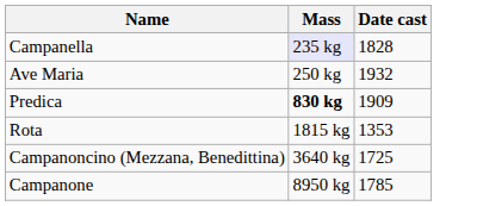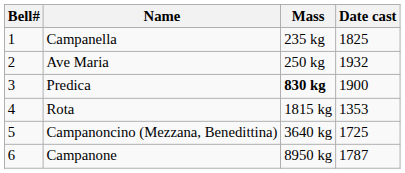+ column: Bell# | 1 | 2 | 3 | 4 | 5 | 6
Campanella | Mass: lavender background -> no background
Campanella | Date cast: 1828 -> 1825
Predica | Date cast: 1909 -> 1900
Campanone | Date cast: 1785 -> 1787
